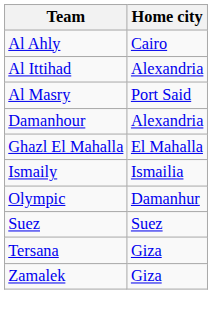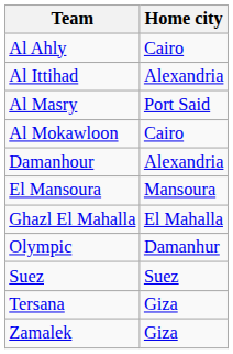+ row: Al Mokawloon | Cairo
+ row: El Mansoura | Mansoura
- row: Ismaily | Ismailia
